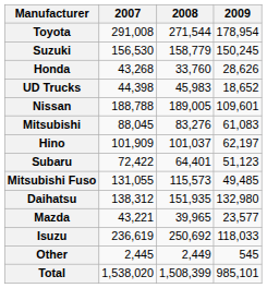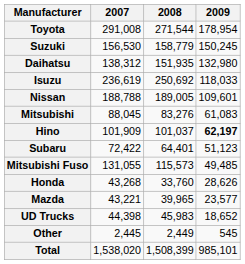rows swapped: Daihatsu <-> Honda
rows swapped: Isuzu <-> UD Trucks
Hino | 2009: normal -> bold
